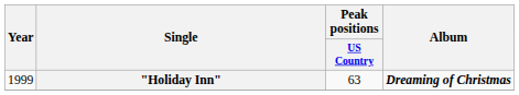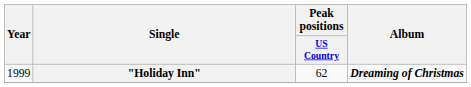"Holiday Inn" | Peak positions / US Country: 63 -> 62
